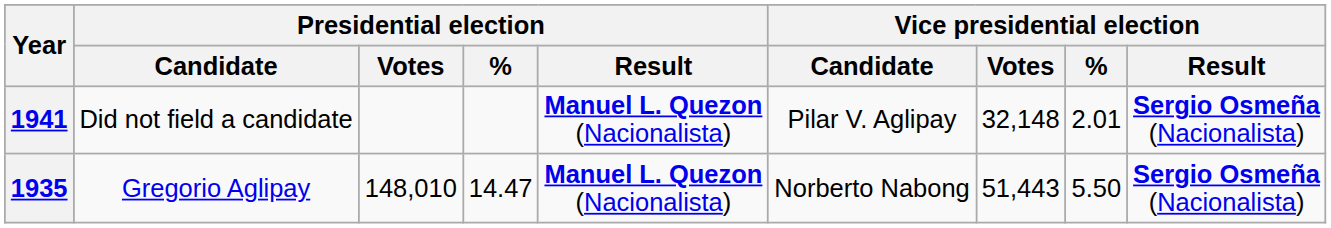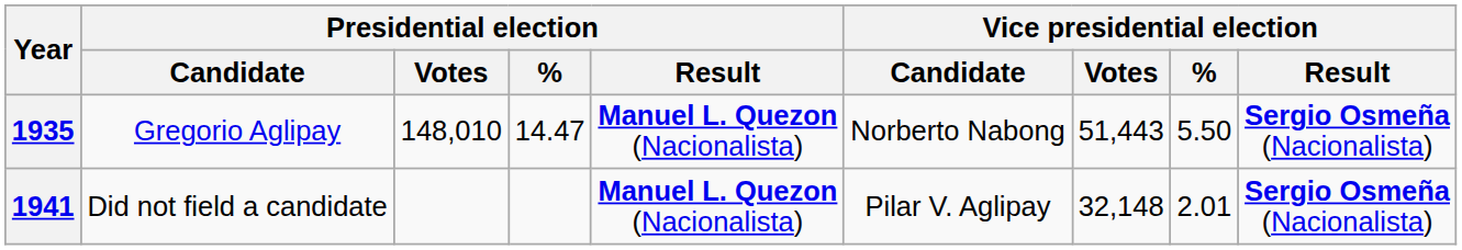rows swapped: 1935 <-> 1941
